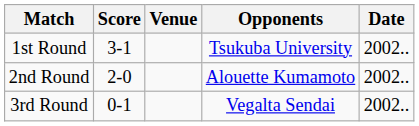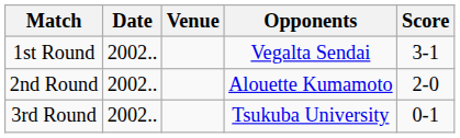columns swapped: Date <-> Score
1st Round | Opponents: Tsukuba University -> Vegalta Sendai
3rd Round | Opponents: Vegalta Sendai -> Tsukuba University
